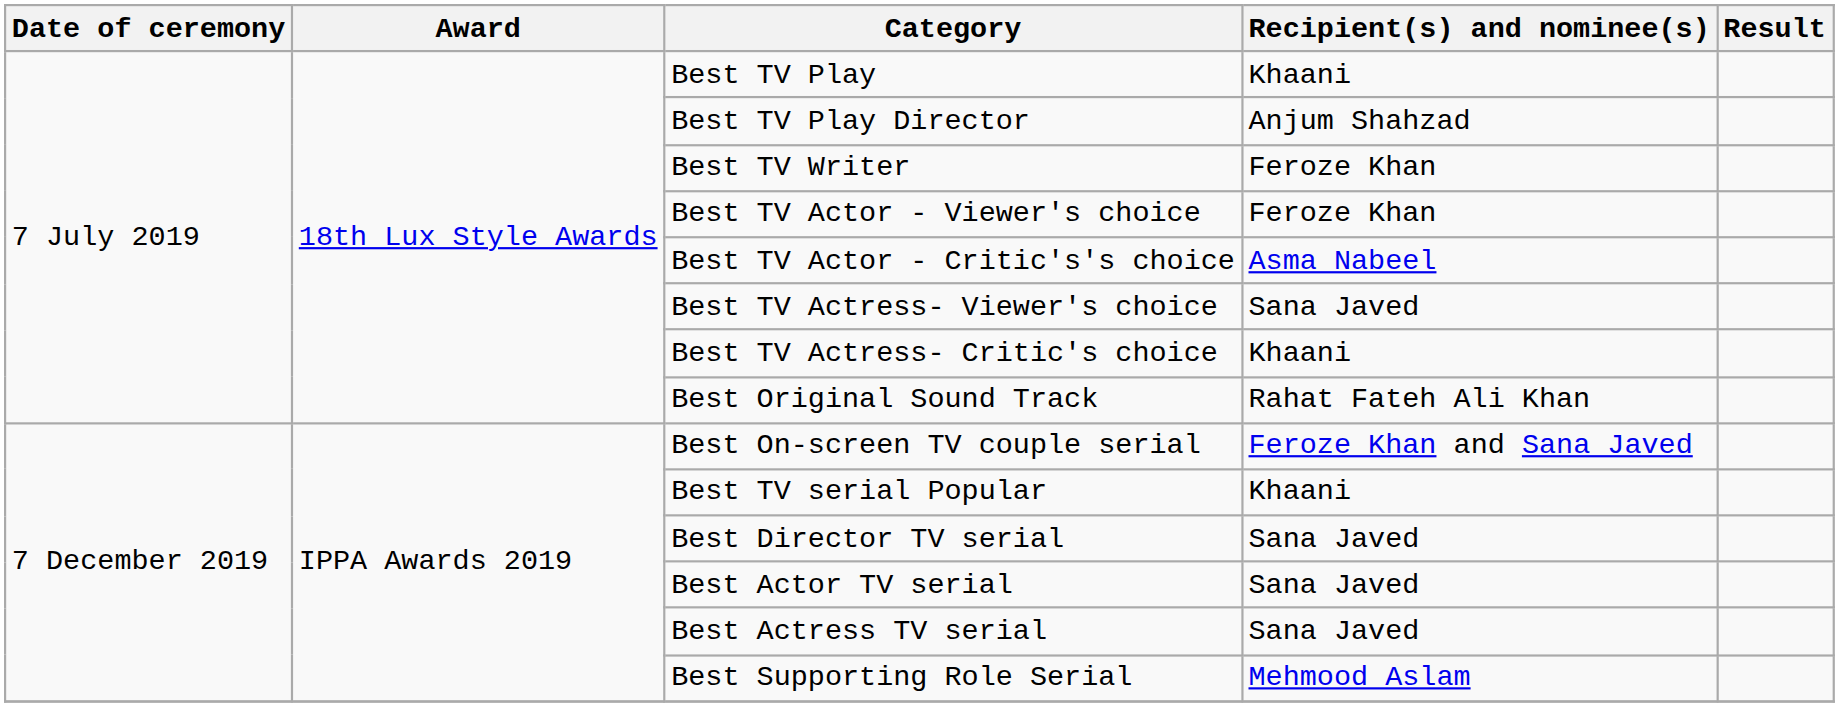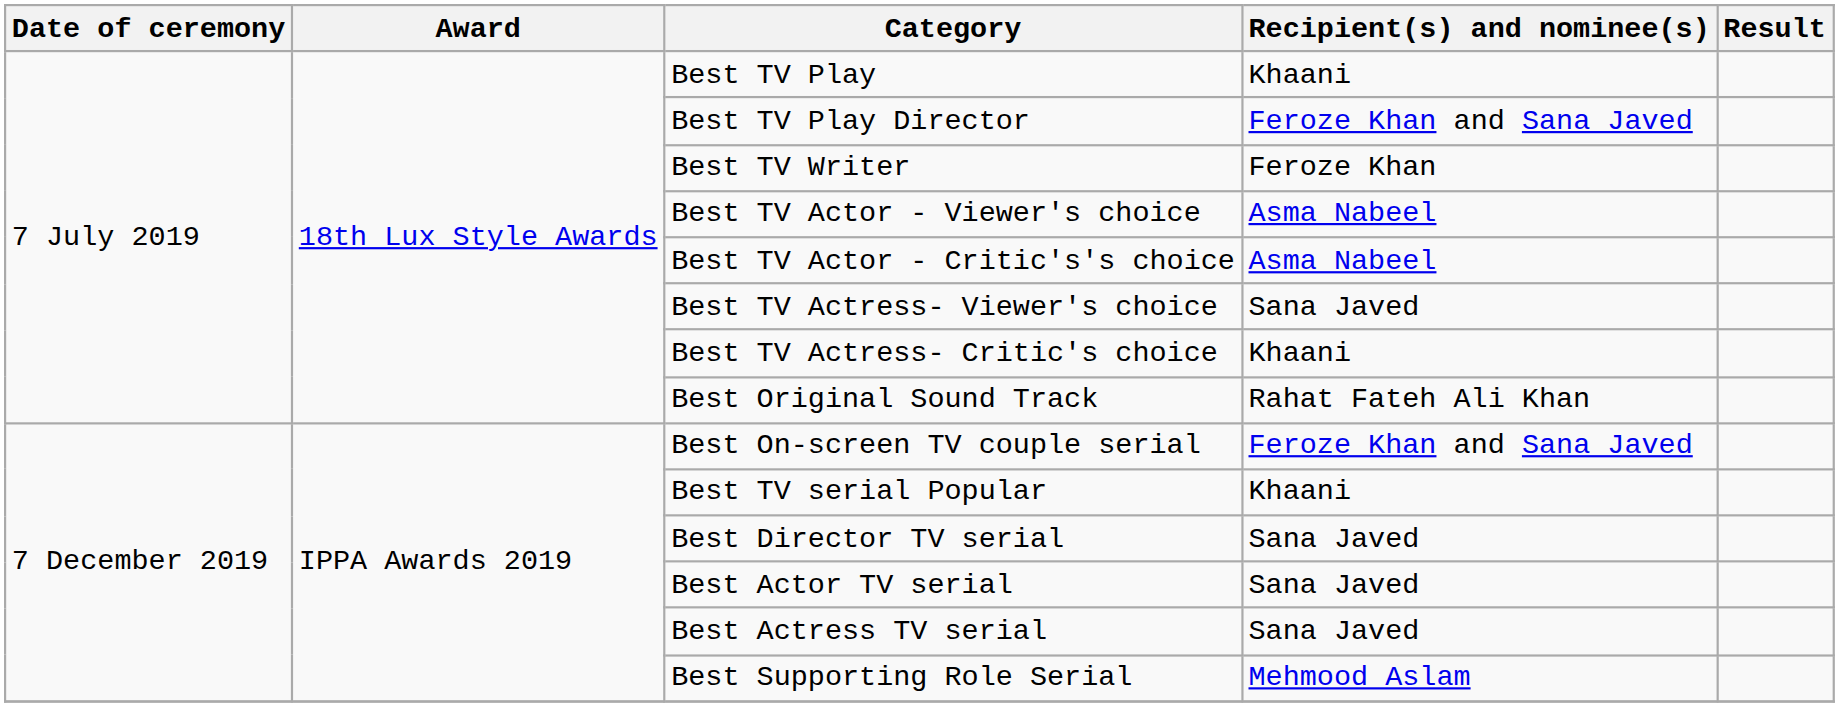Best TV Play Director | Recipient(s) and nominee(s): Anjum Shahzad -> Feroze Khan and Sana Javed
Best TV Actor - Viewer's choice | Recipient(s) and nominee(s): Feroze Khan -> Asma Nabeel
